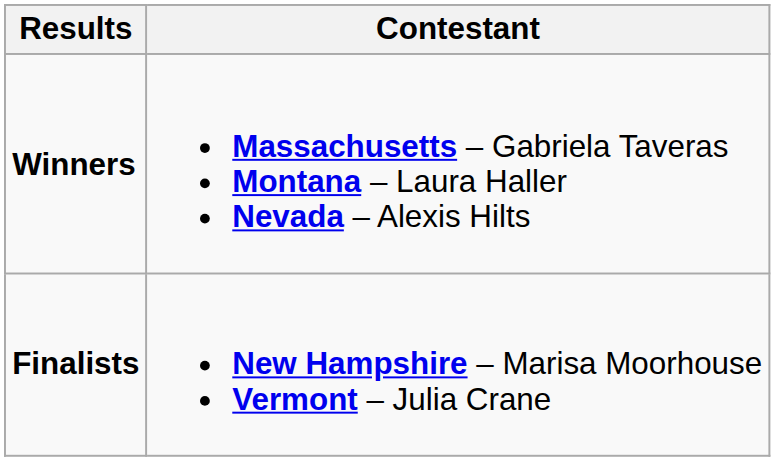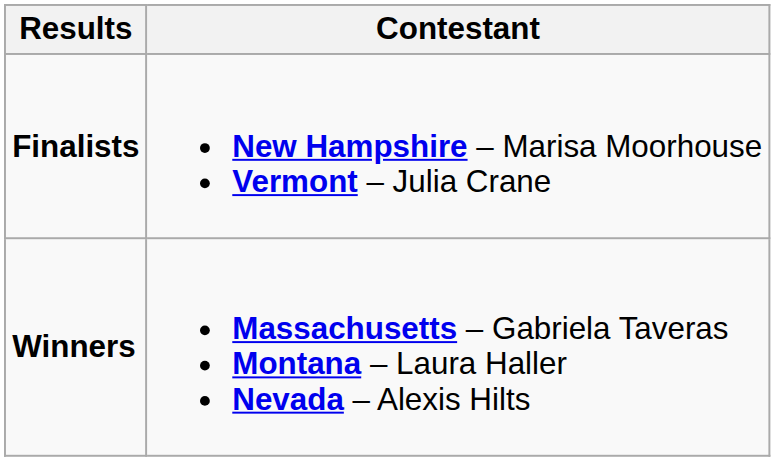rows swapped: Winners <-> Finalists
